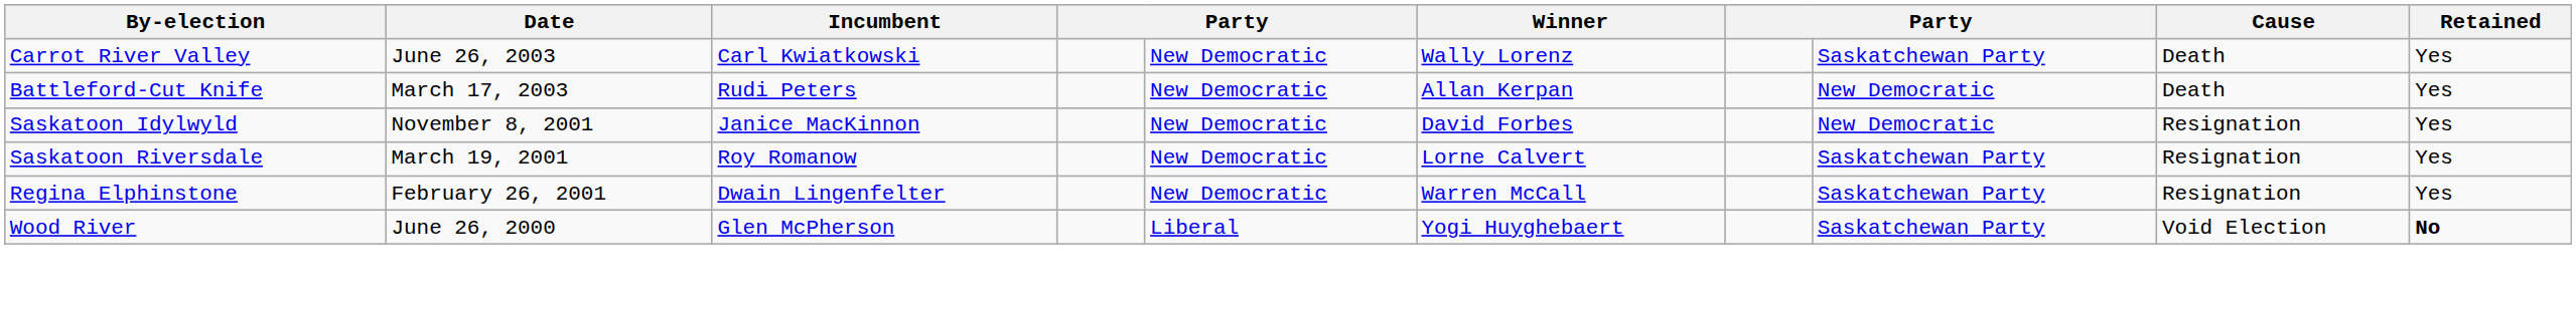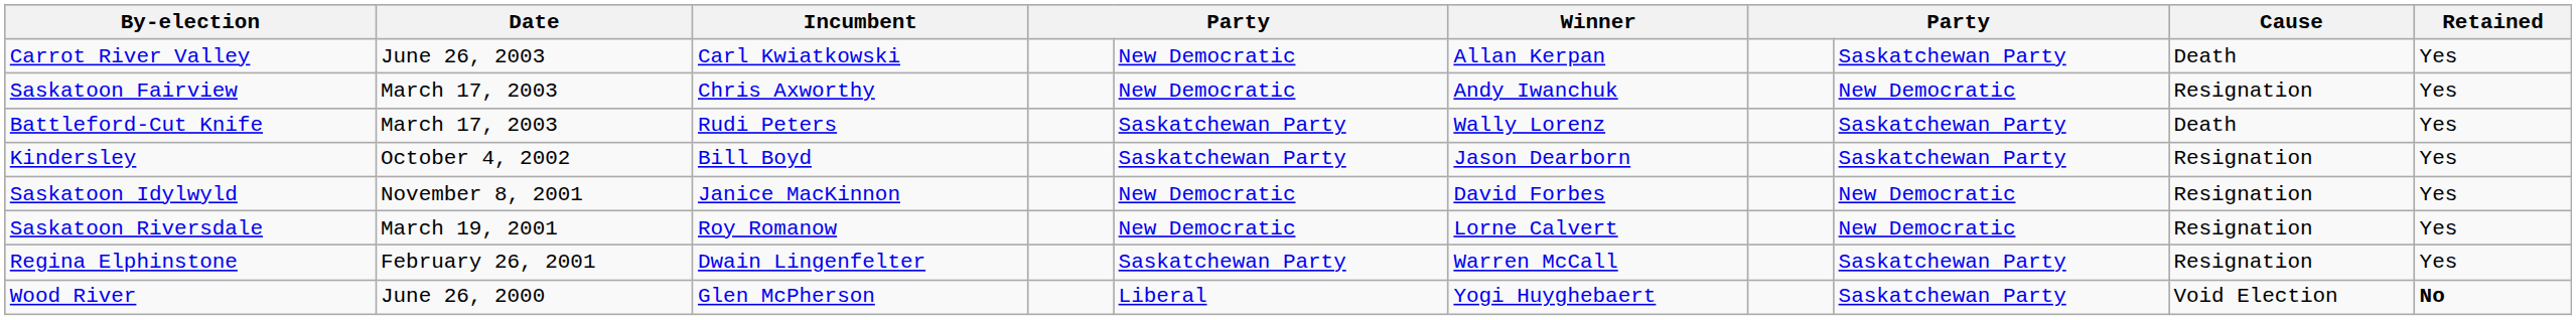Carrot River Valley | Winner: Wally Lorenz -> Allan Kerpan
+ row: Saskatoon Fairview | March 17, 2003 | Chris Axworthy | New Democratic | Andy Iwanchuk | New Democratic | Resignation | Yes
Battleford-Cut Knife | column 5: New Democratic -> Saskatchewan Party
Battleford-Cut Knife | Winner: Allan Kerpan -> Wally Lorenz
Battleford-Cut Knife | column 8: New Democratic -> Saskatchewan Party
+ row: Kindersley | October 4, 2002 | Bill Boyd | Saskatchewan Party | Jason Dearborn | Saskatchewan Party | Resignation | Yes
Saskatoon Riversdale | column 8: Saskatchewan Party -> New Democratic
Regina Elphinstone | column 5: New Democratic -> Saskatchewan Party
